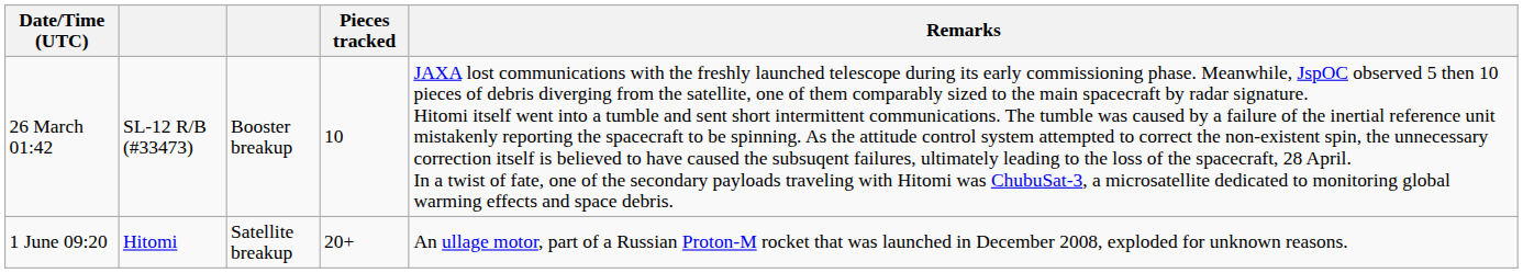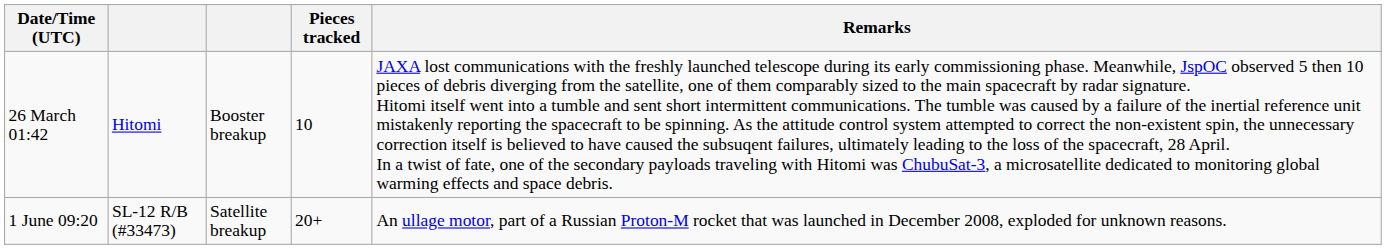26 March 01:42 | column 2: SL-12 R/B (#33473) -> Hitomi
1 June 09:20 | column 2: Hitomi -> SL-12 R/B (#33473)
